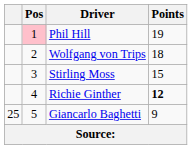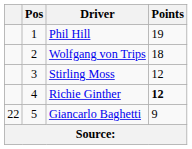Phil Hill | Pos: pink background -> no background
Stirling Moss | Points: 15 -> 12
Giancarlo Baghetti | column 1: 25 -> 22
